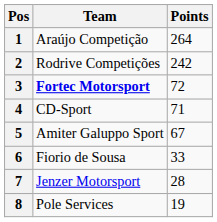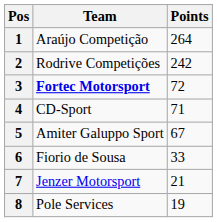7 | Points: 28 -> 21
